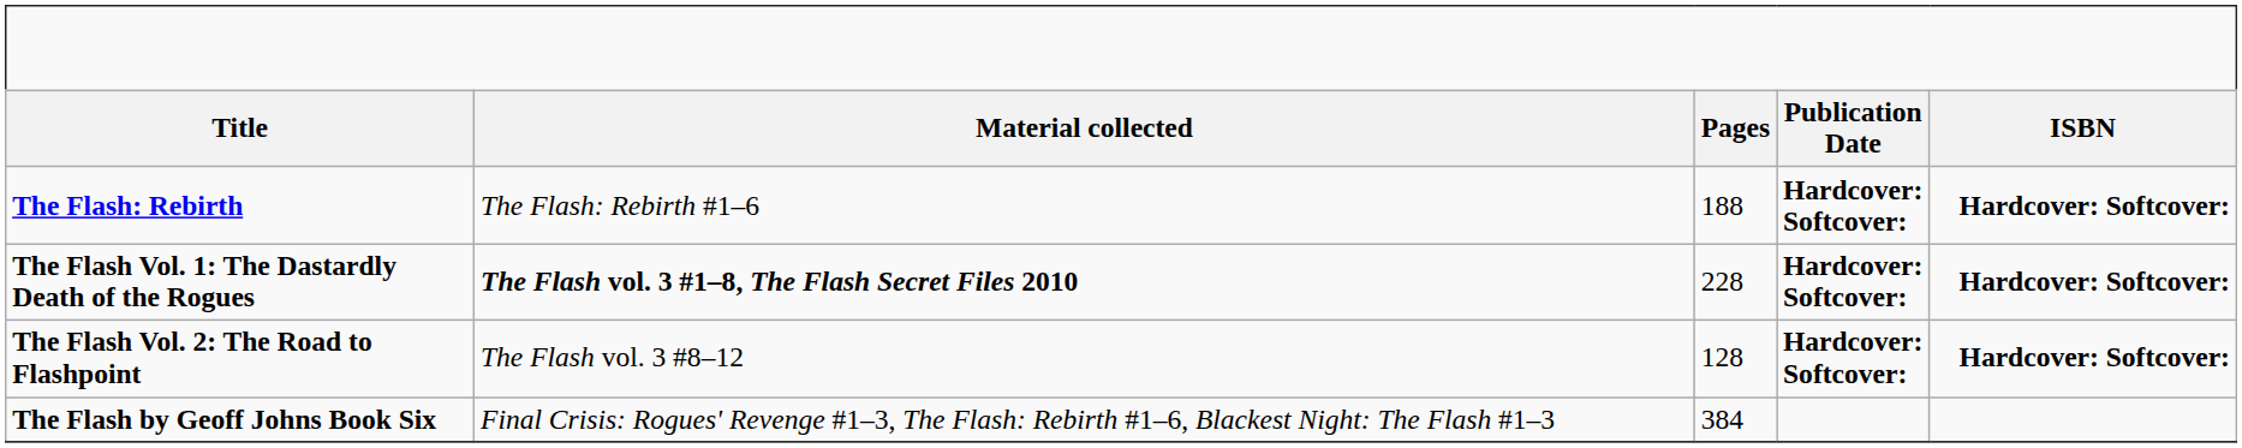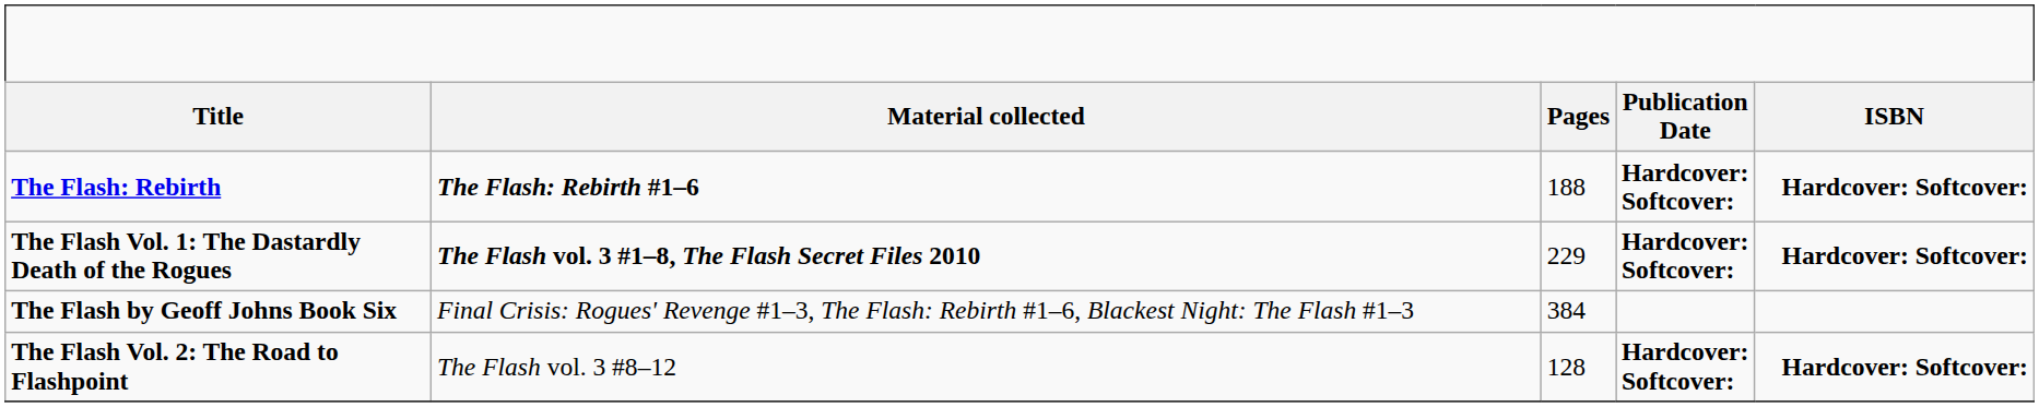The Flash: Rebirth | Material collected: normal -> bold
The Flash Vol. 1: The Dastardly Death of the Rogues | Pages: 228 -> 229
rows swapped: The Flash Vol. 2: The Road to Flashpoint <-> The Flash by Geoff Johns Book Six
